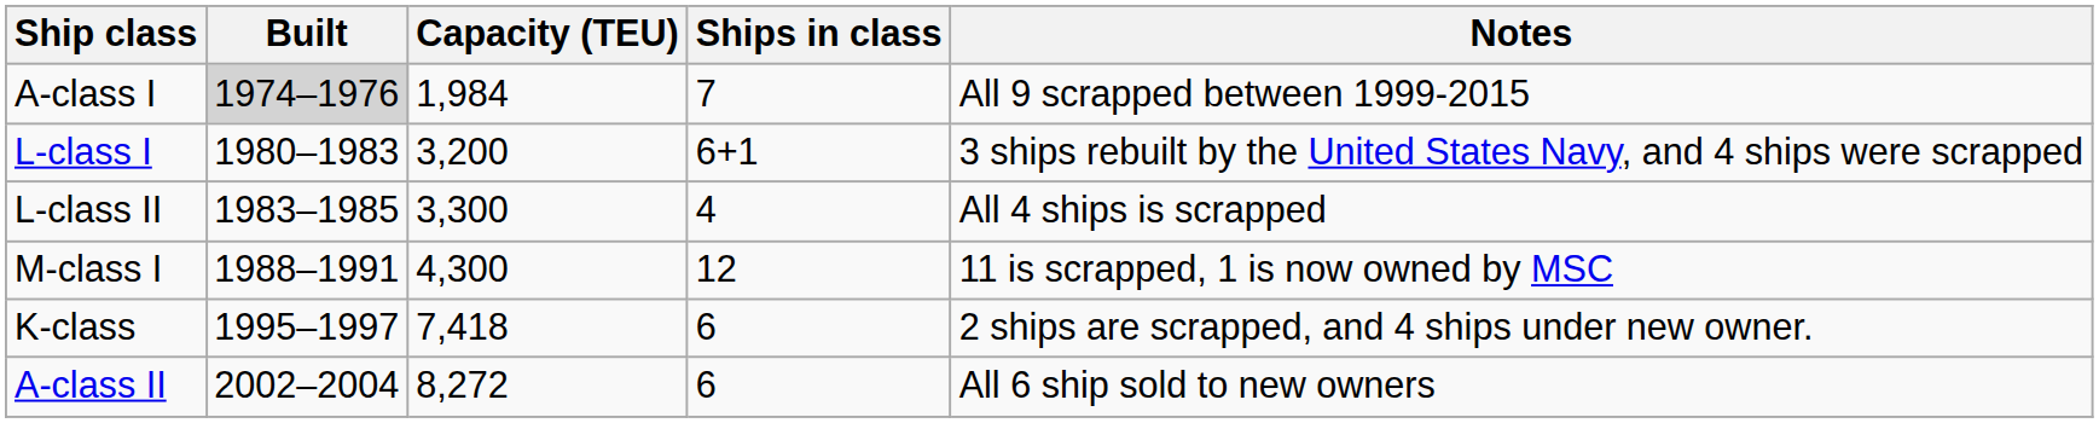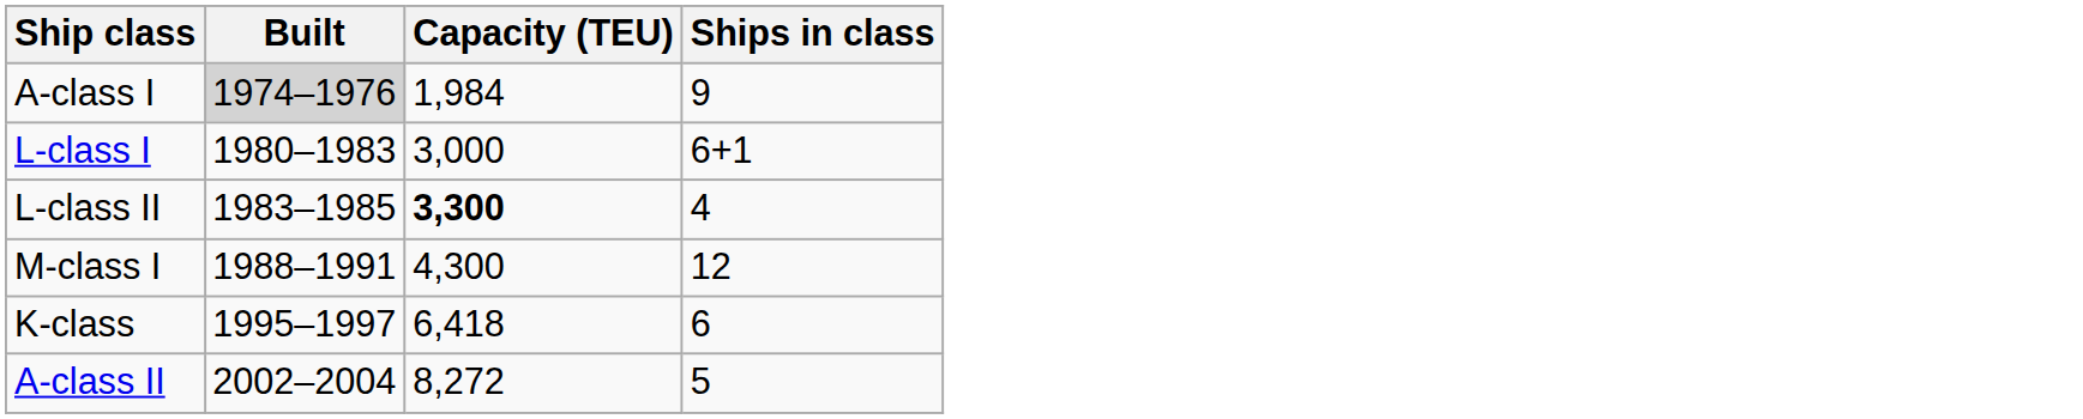- column: Notes | All 9 scrapped between 1999-2015 | 3 ships rebuilt by the United States Navy, and 4 ships were scrapped | All 4 ships is scrapped | 11 is scrapped, 1 is now owned by MSC | 2 ships are scrapped, and 4 ships under new owner. | All 6 ship sold to new owners
A-class I | Ships in class: 7 -> 9
L-class I | Capacity (TEU): 3,200 -> 3,000
L-class II | Capacity (TEU): normal -> bold
K-class | Capacity (TEU): 7,418 -> 6,418
A-class II | Ships in class: 6 -> 5
